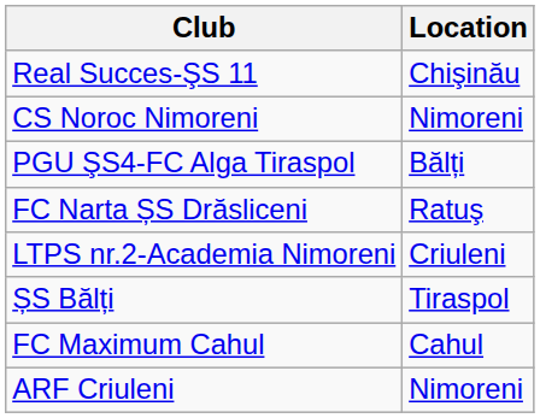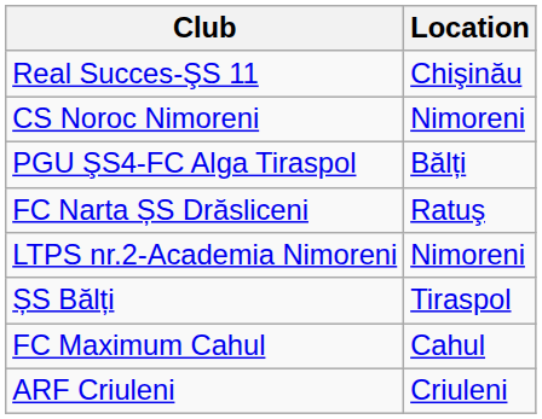LTPS nr.2-Academia Nimoreni | Location: Criuleni -> Nimoreni
ARF Criuleni | Location: Nimoreni -> Criuleni
